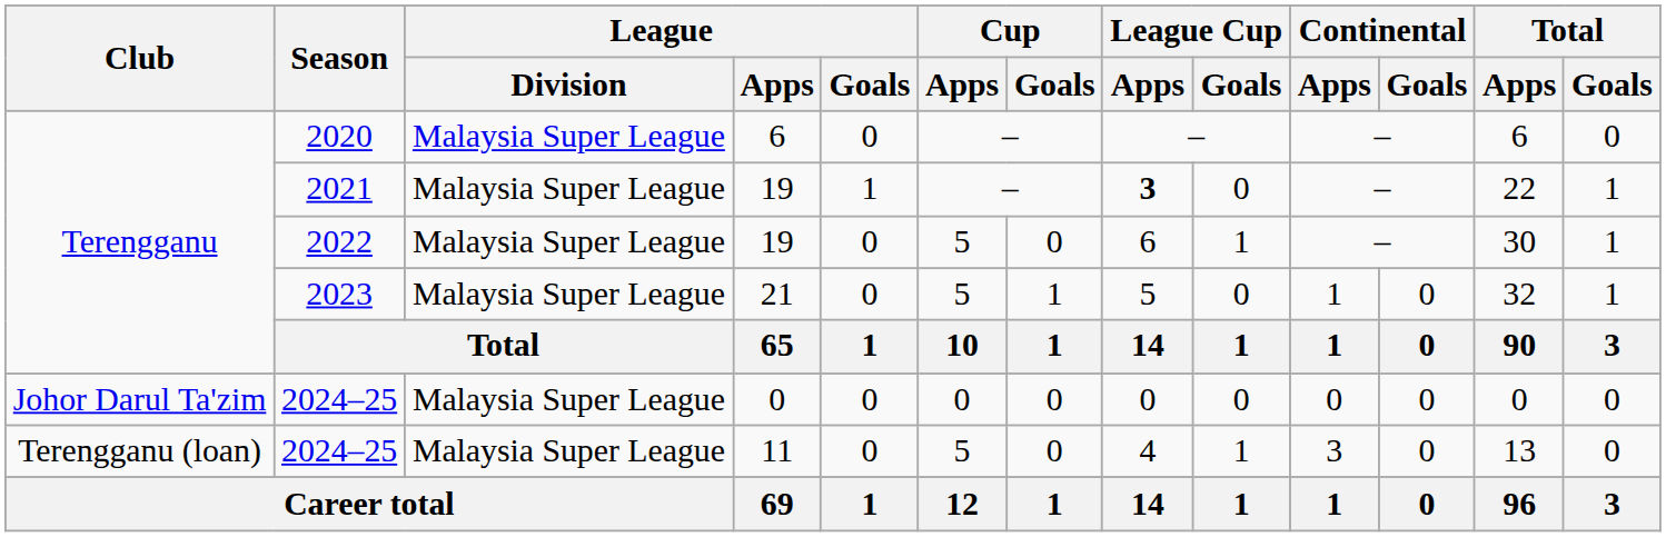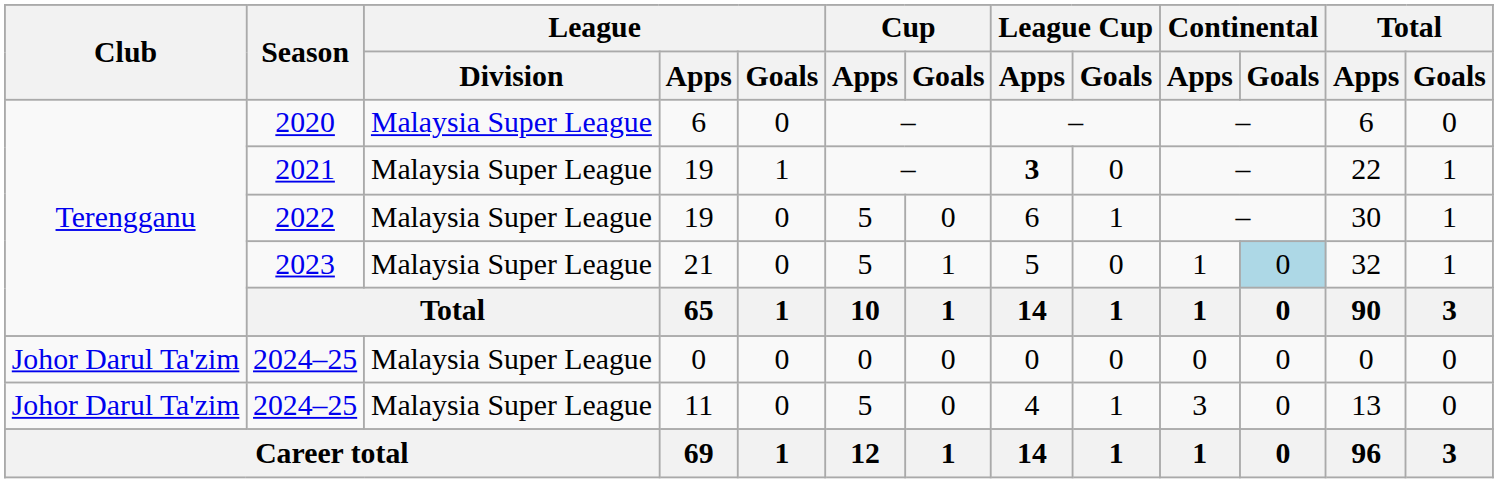2023 | Continental / Goals: no background -> lightblue background
2024–25 / 11 | Club: Terengganu (loan) -> Johor Darul Ta'zim
